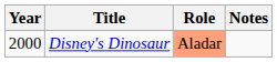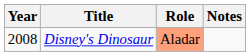Disney's Dinosaur | Year: 2000 -> 2008
